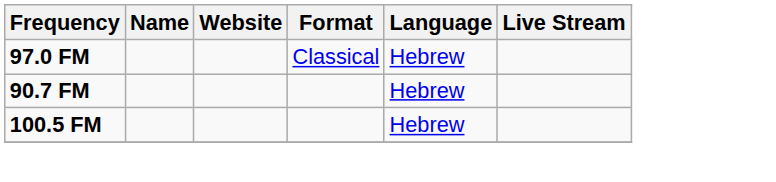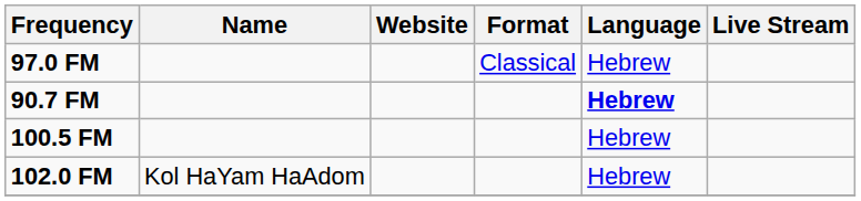90.7 FM | Language: normal -> bold
+ row: 102.0 FM | Kol HaYam HaAdom | Hebrew
